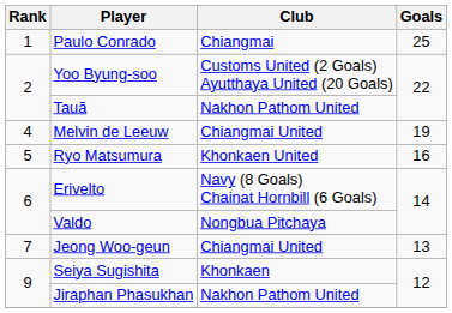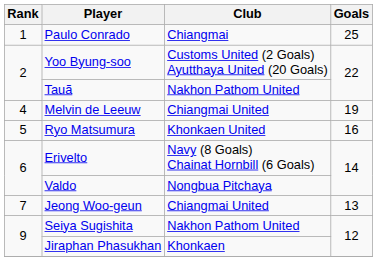Seiya Sugishita | Club: Khonkaen -> Nakhon Pathom United
Jiraphan Phasukhan | Club: Nakhon Pathom United -> Khonkaen
